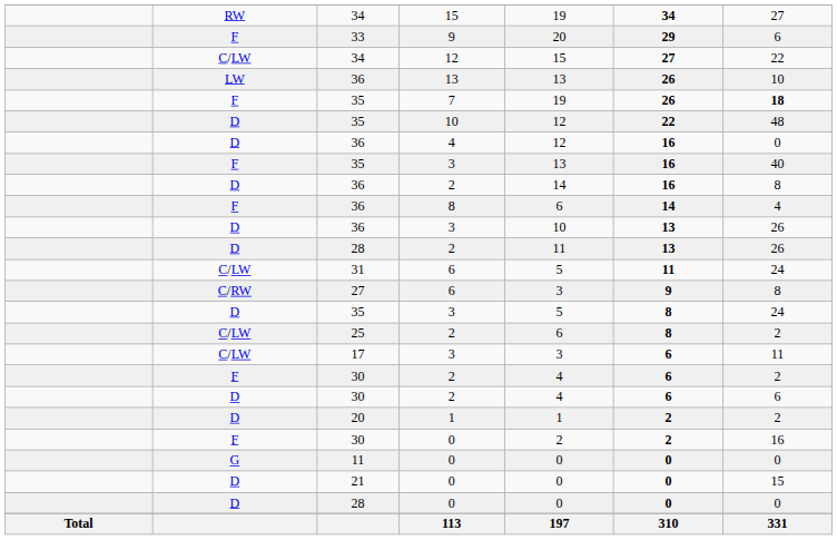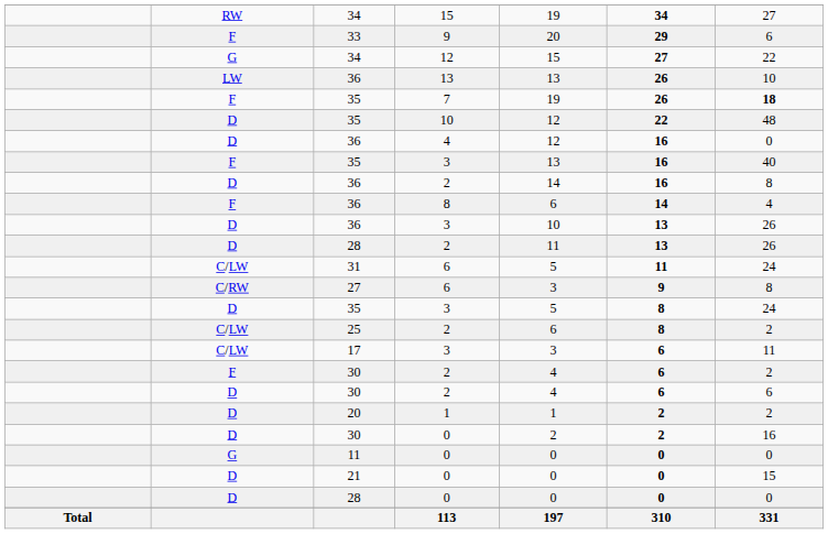34 / 12 | column 2: C/LW -> G
30 / 0 | column 2: F -> D
